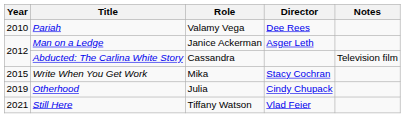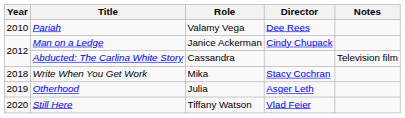Man on a Ledge | Director: Asger Leth -> Cindy Chupack
Write When You Get Work | Year: 2015 -> 2018
Otherhood | Director: Cindy Chupack -> Asger Leth
Still Here | Year: 2021 -> 2020
